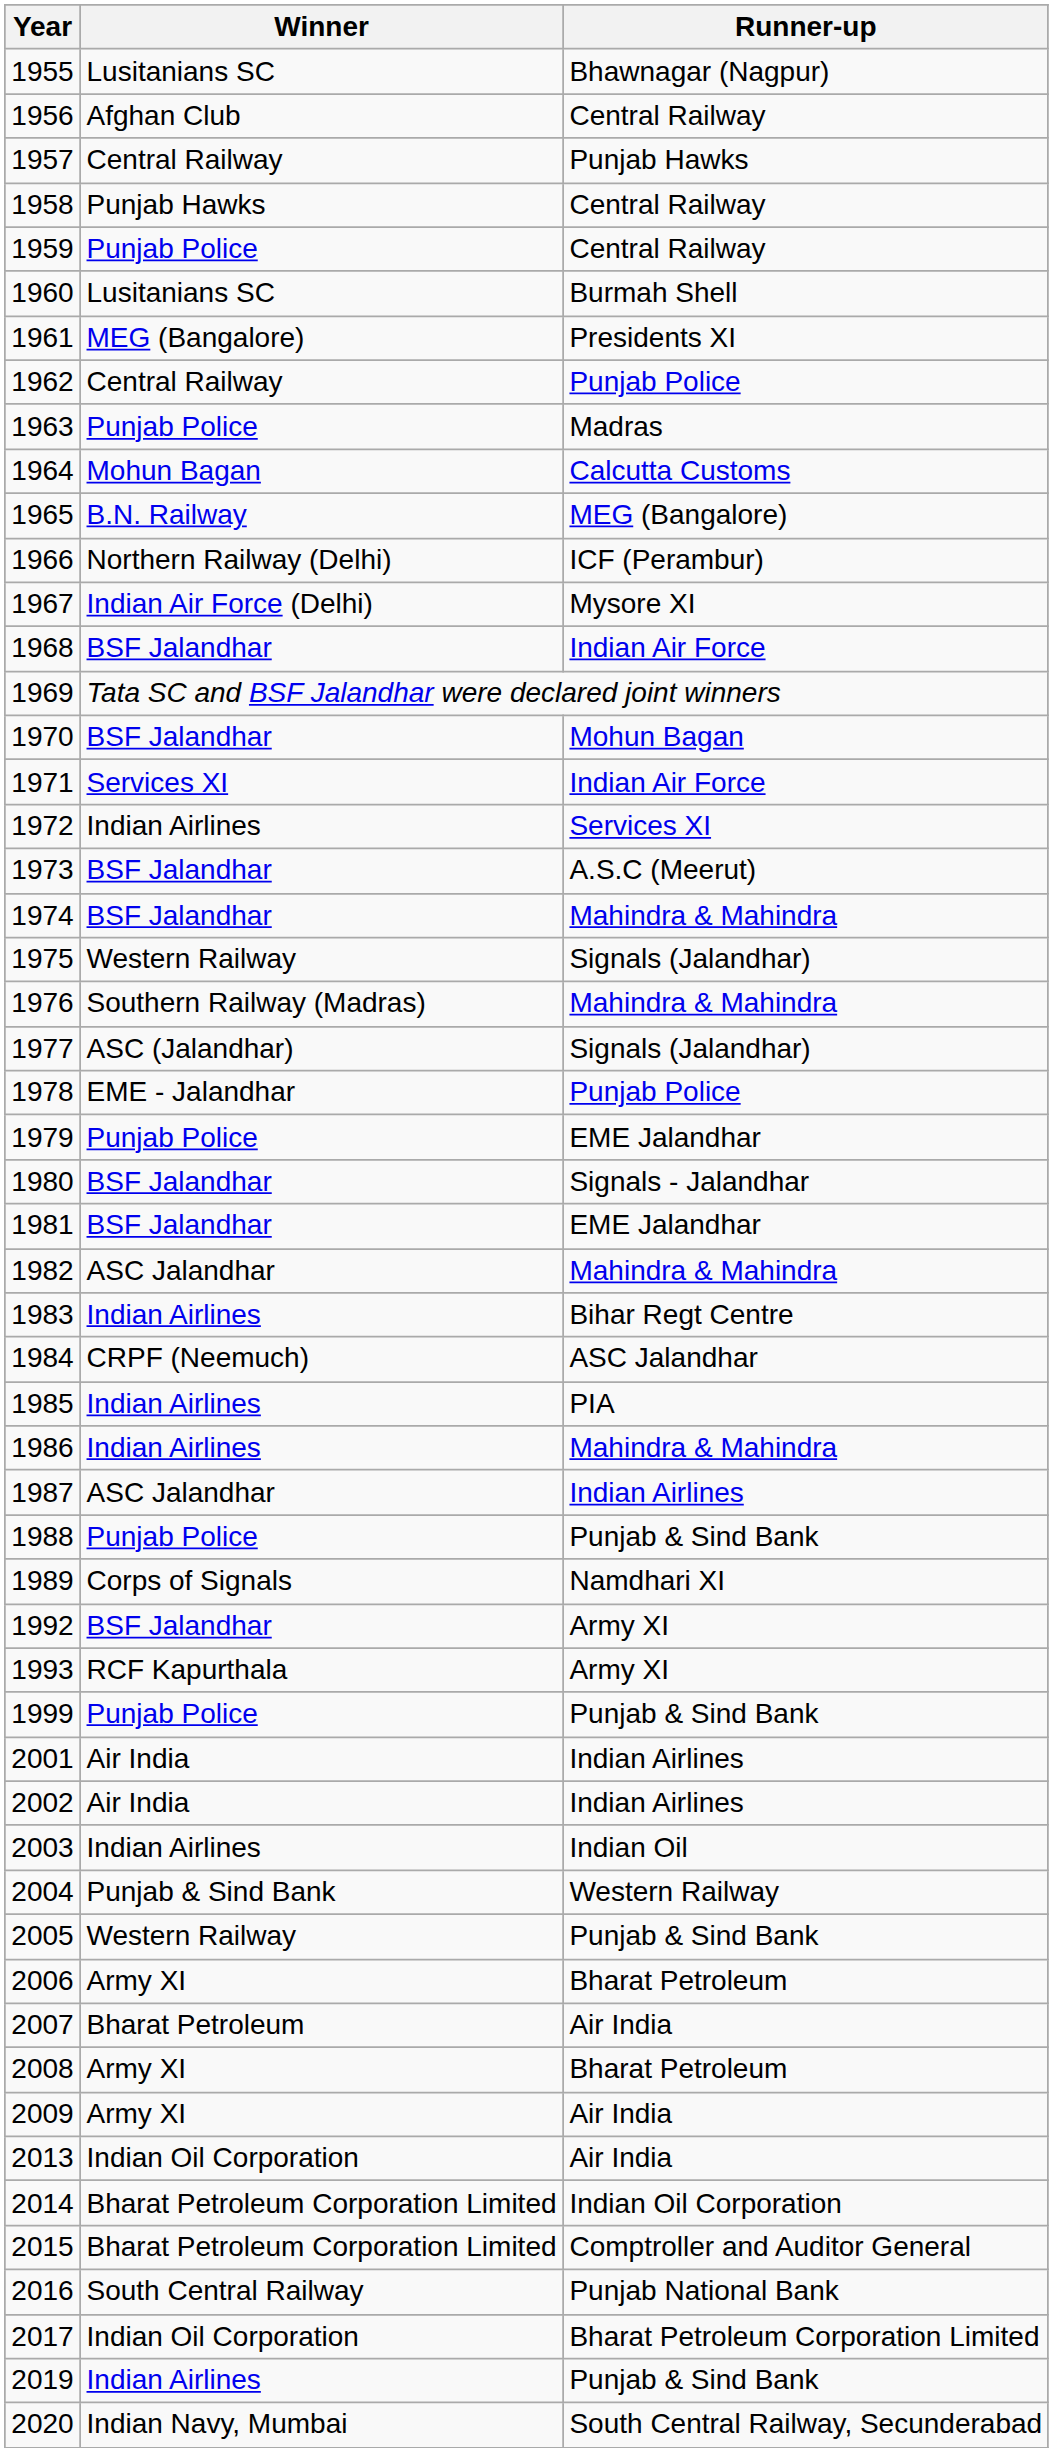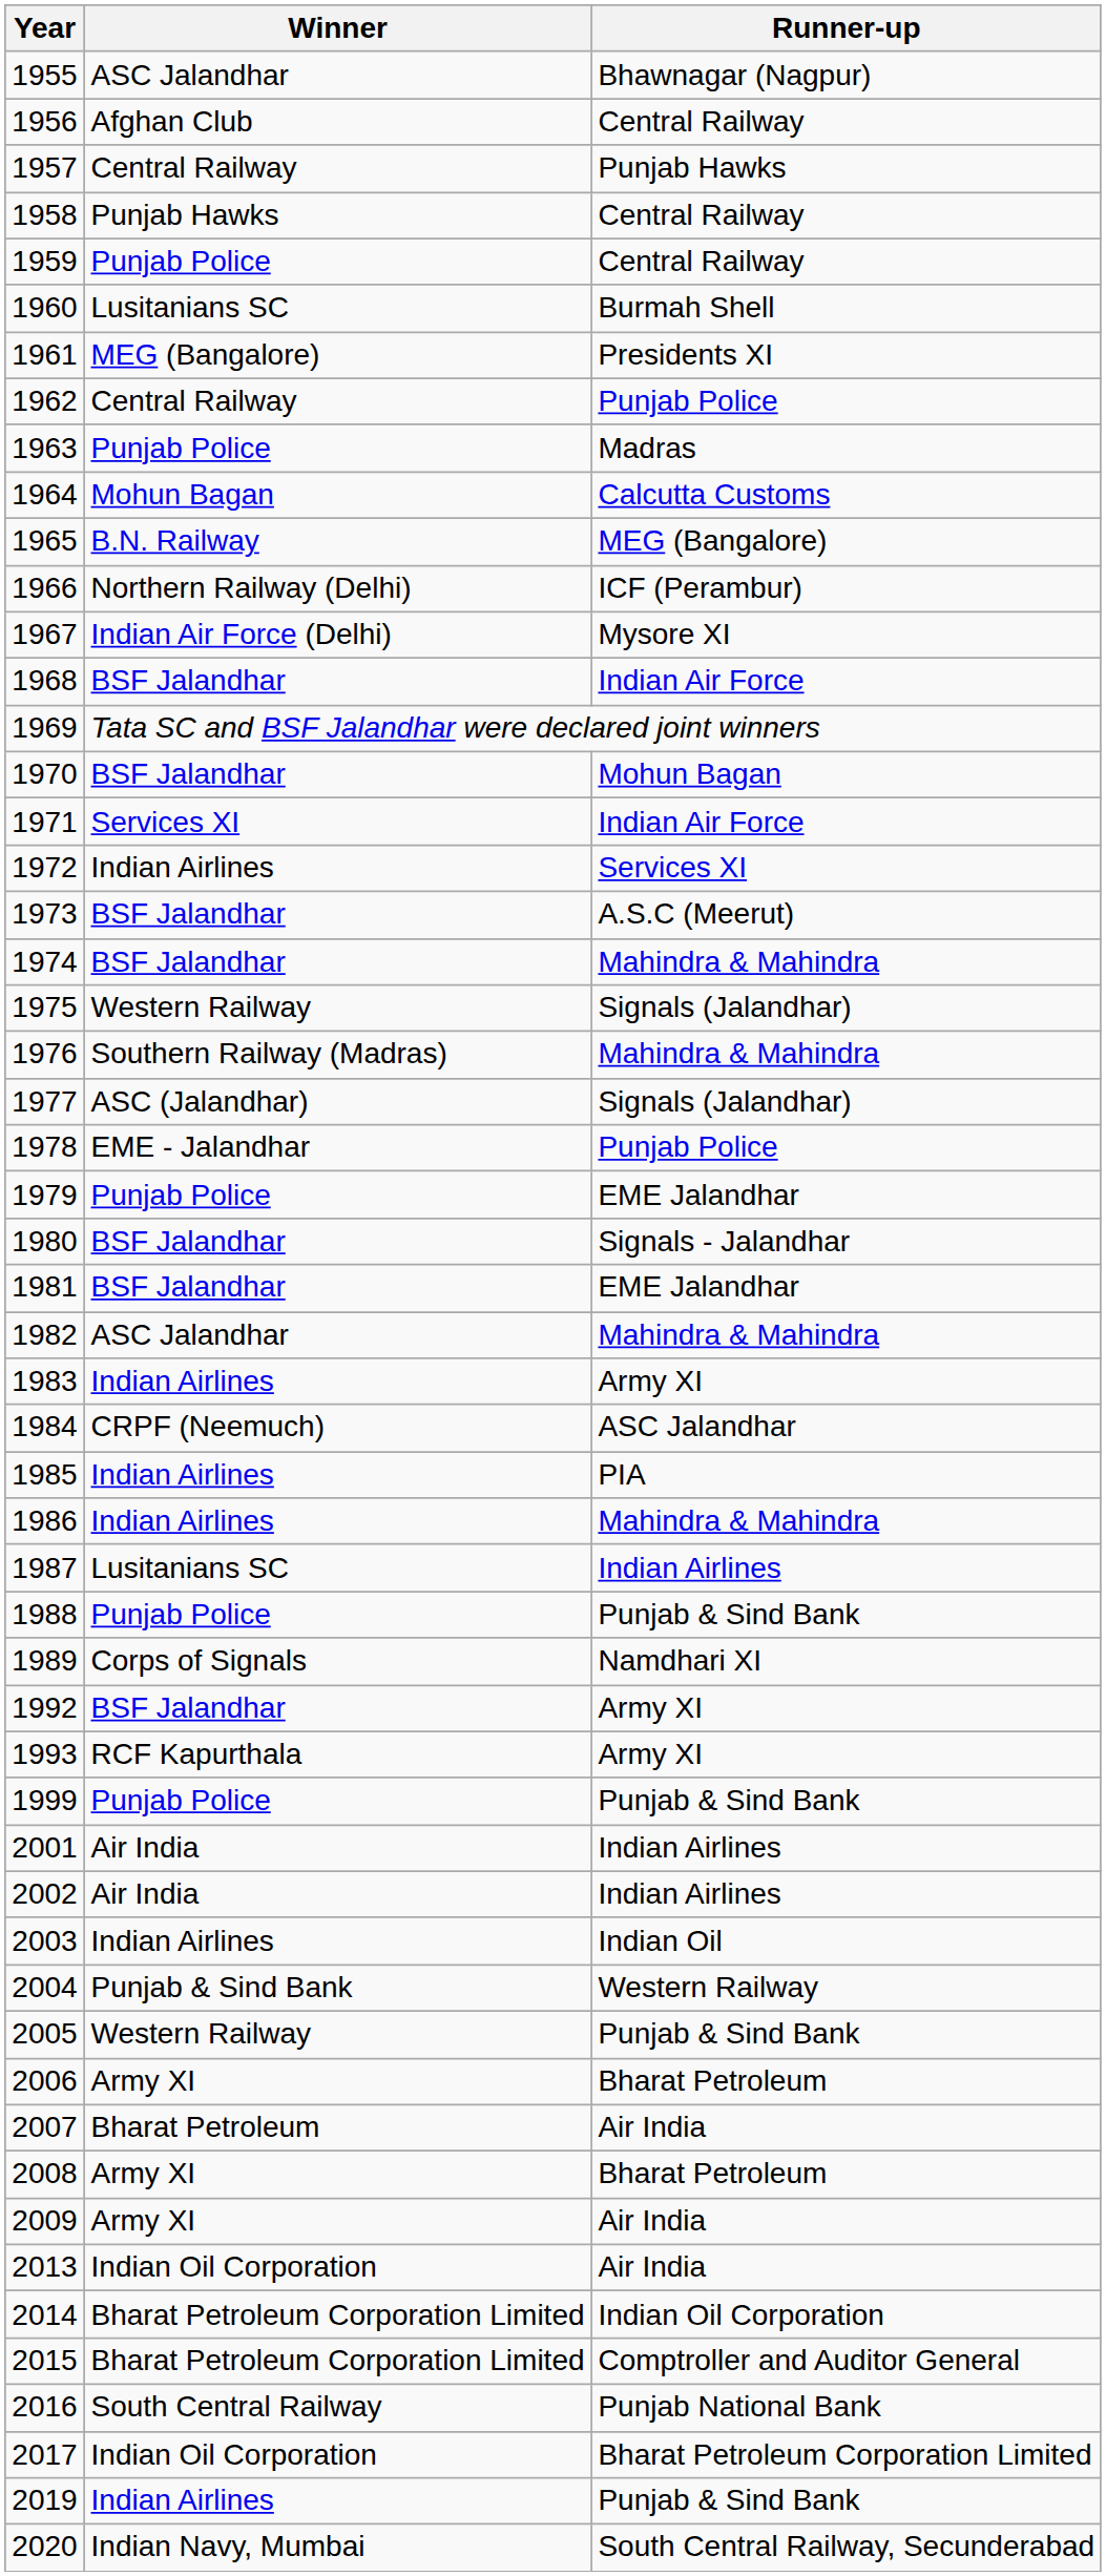1955 | Winner: Lusitanians SC -> ASC Jalandhar
1983 | Runner-up: Bihar Regt Centre -> Army XI
1987 | Winner: ASC Jalandhar -> Lusitanians SC
